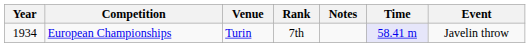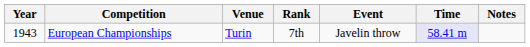columns swapped: Event <-> Notes
European Championships | Year: 1934 -> 1943
